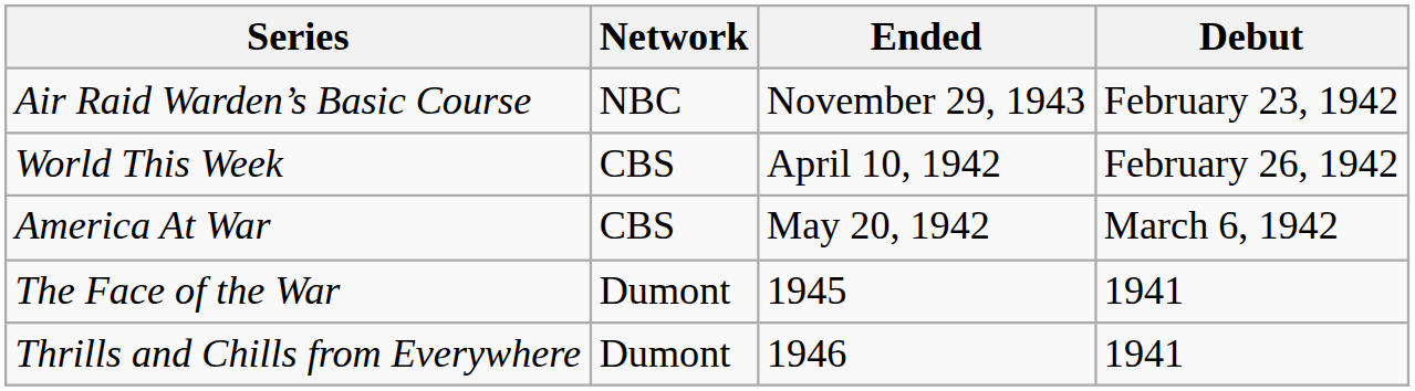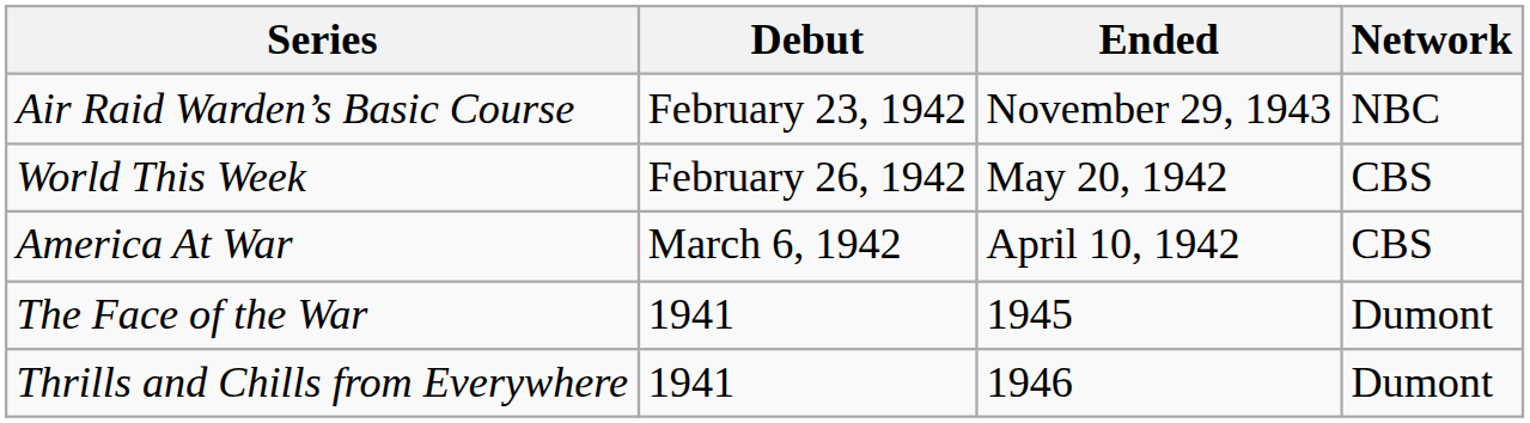columns swapped: Debut <-> Network
World This Week | Ended: April 10, 1942 -> May 20, 1942
America At War | Ended: May 20, 1942 -> April 10, 1942
